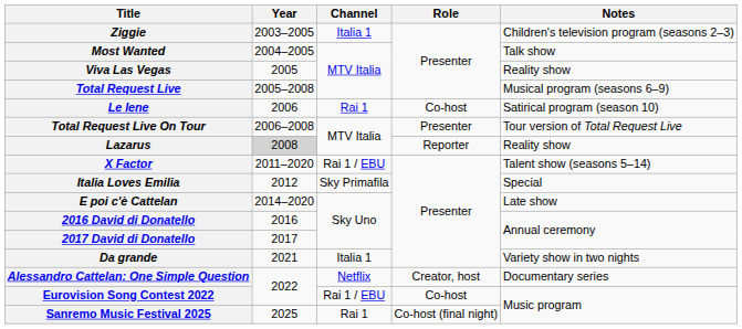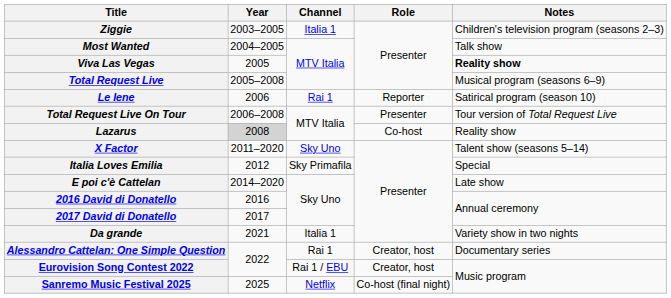Viva Las Vegas | Notes: normal -> bold
Le Iene | Role: Co-host -> Reporter
Lazarus | Role: Reporter -> Co-host
X Factor | Channel: Rai 1 / EBU -> Sky Uno
Alessandro Cattelan: One Simple Question | Channel: Netflix -> Rai 1
Eurovision Song Contest 2022 | Role: Co-host -> Creator, host
Sanremo Music Festival 2025 | Channel: Rai 1 -> Netflix
